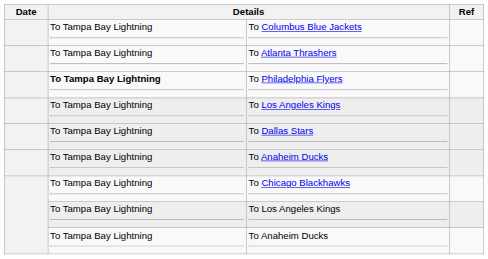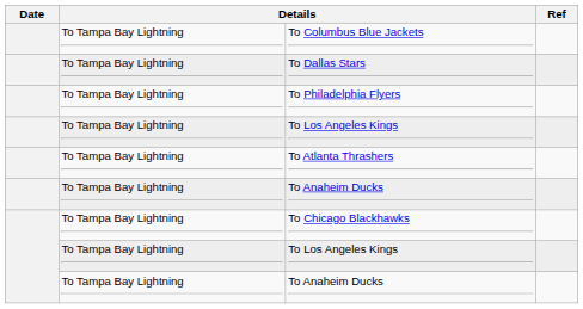rows swapped: To Dallas Stars <-> To Atlanta Thrashers
To Philadelphia Flyers | column 2: bold -> normal
